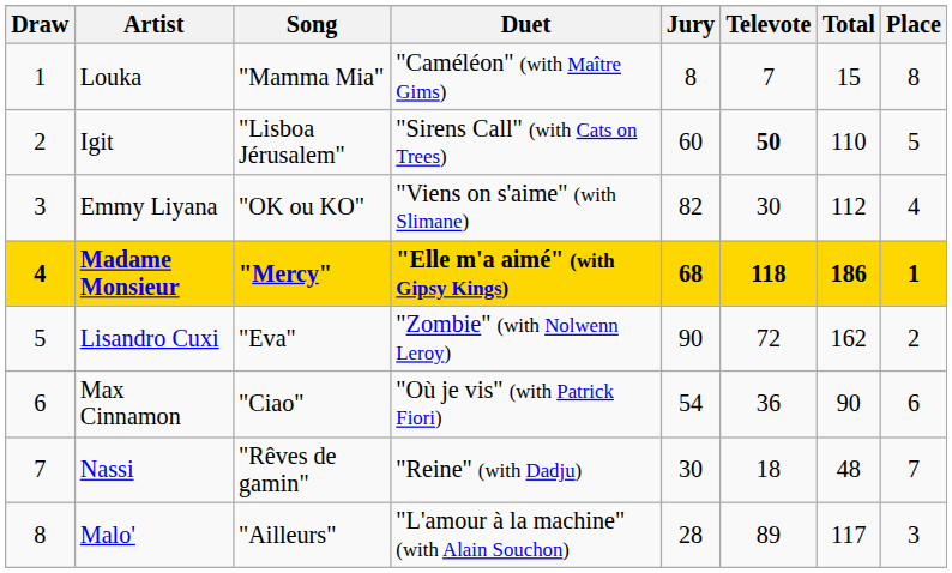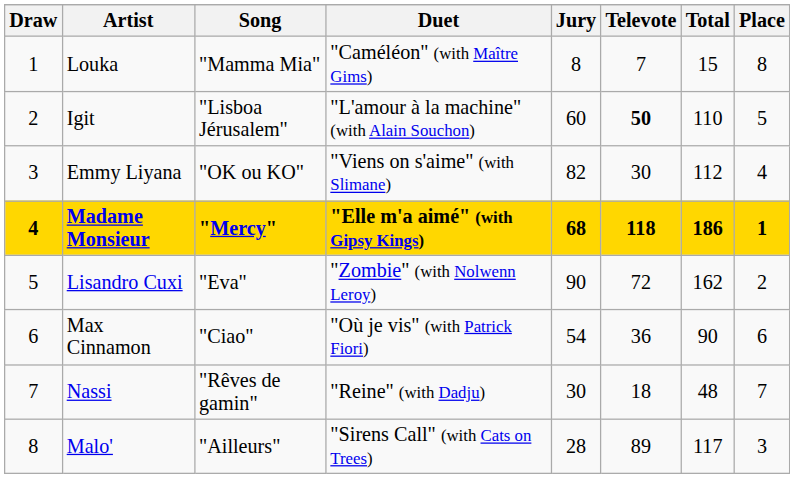Igit | Duet: "Sirens Call" (with Cats on Trees) -> "L'amour à la machine" (with Alain Souchon)
Malo' | Duet: "L'amour à la machine" (with Alain Souchon) -> "Sirens Call" (with Cats on Trees)
